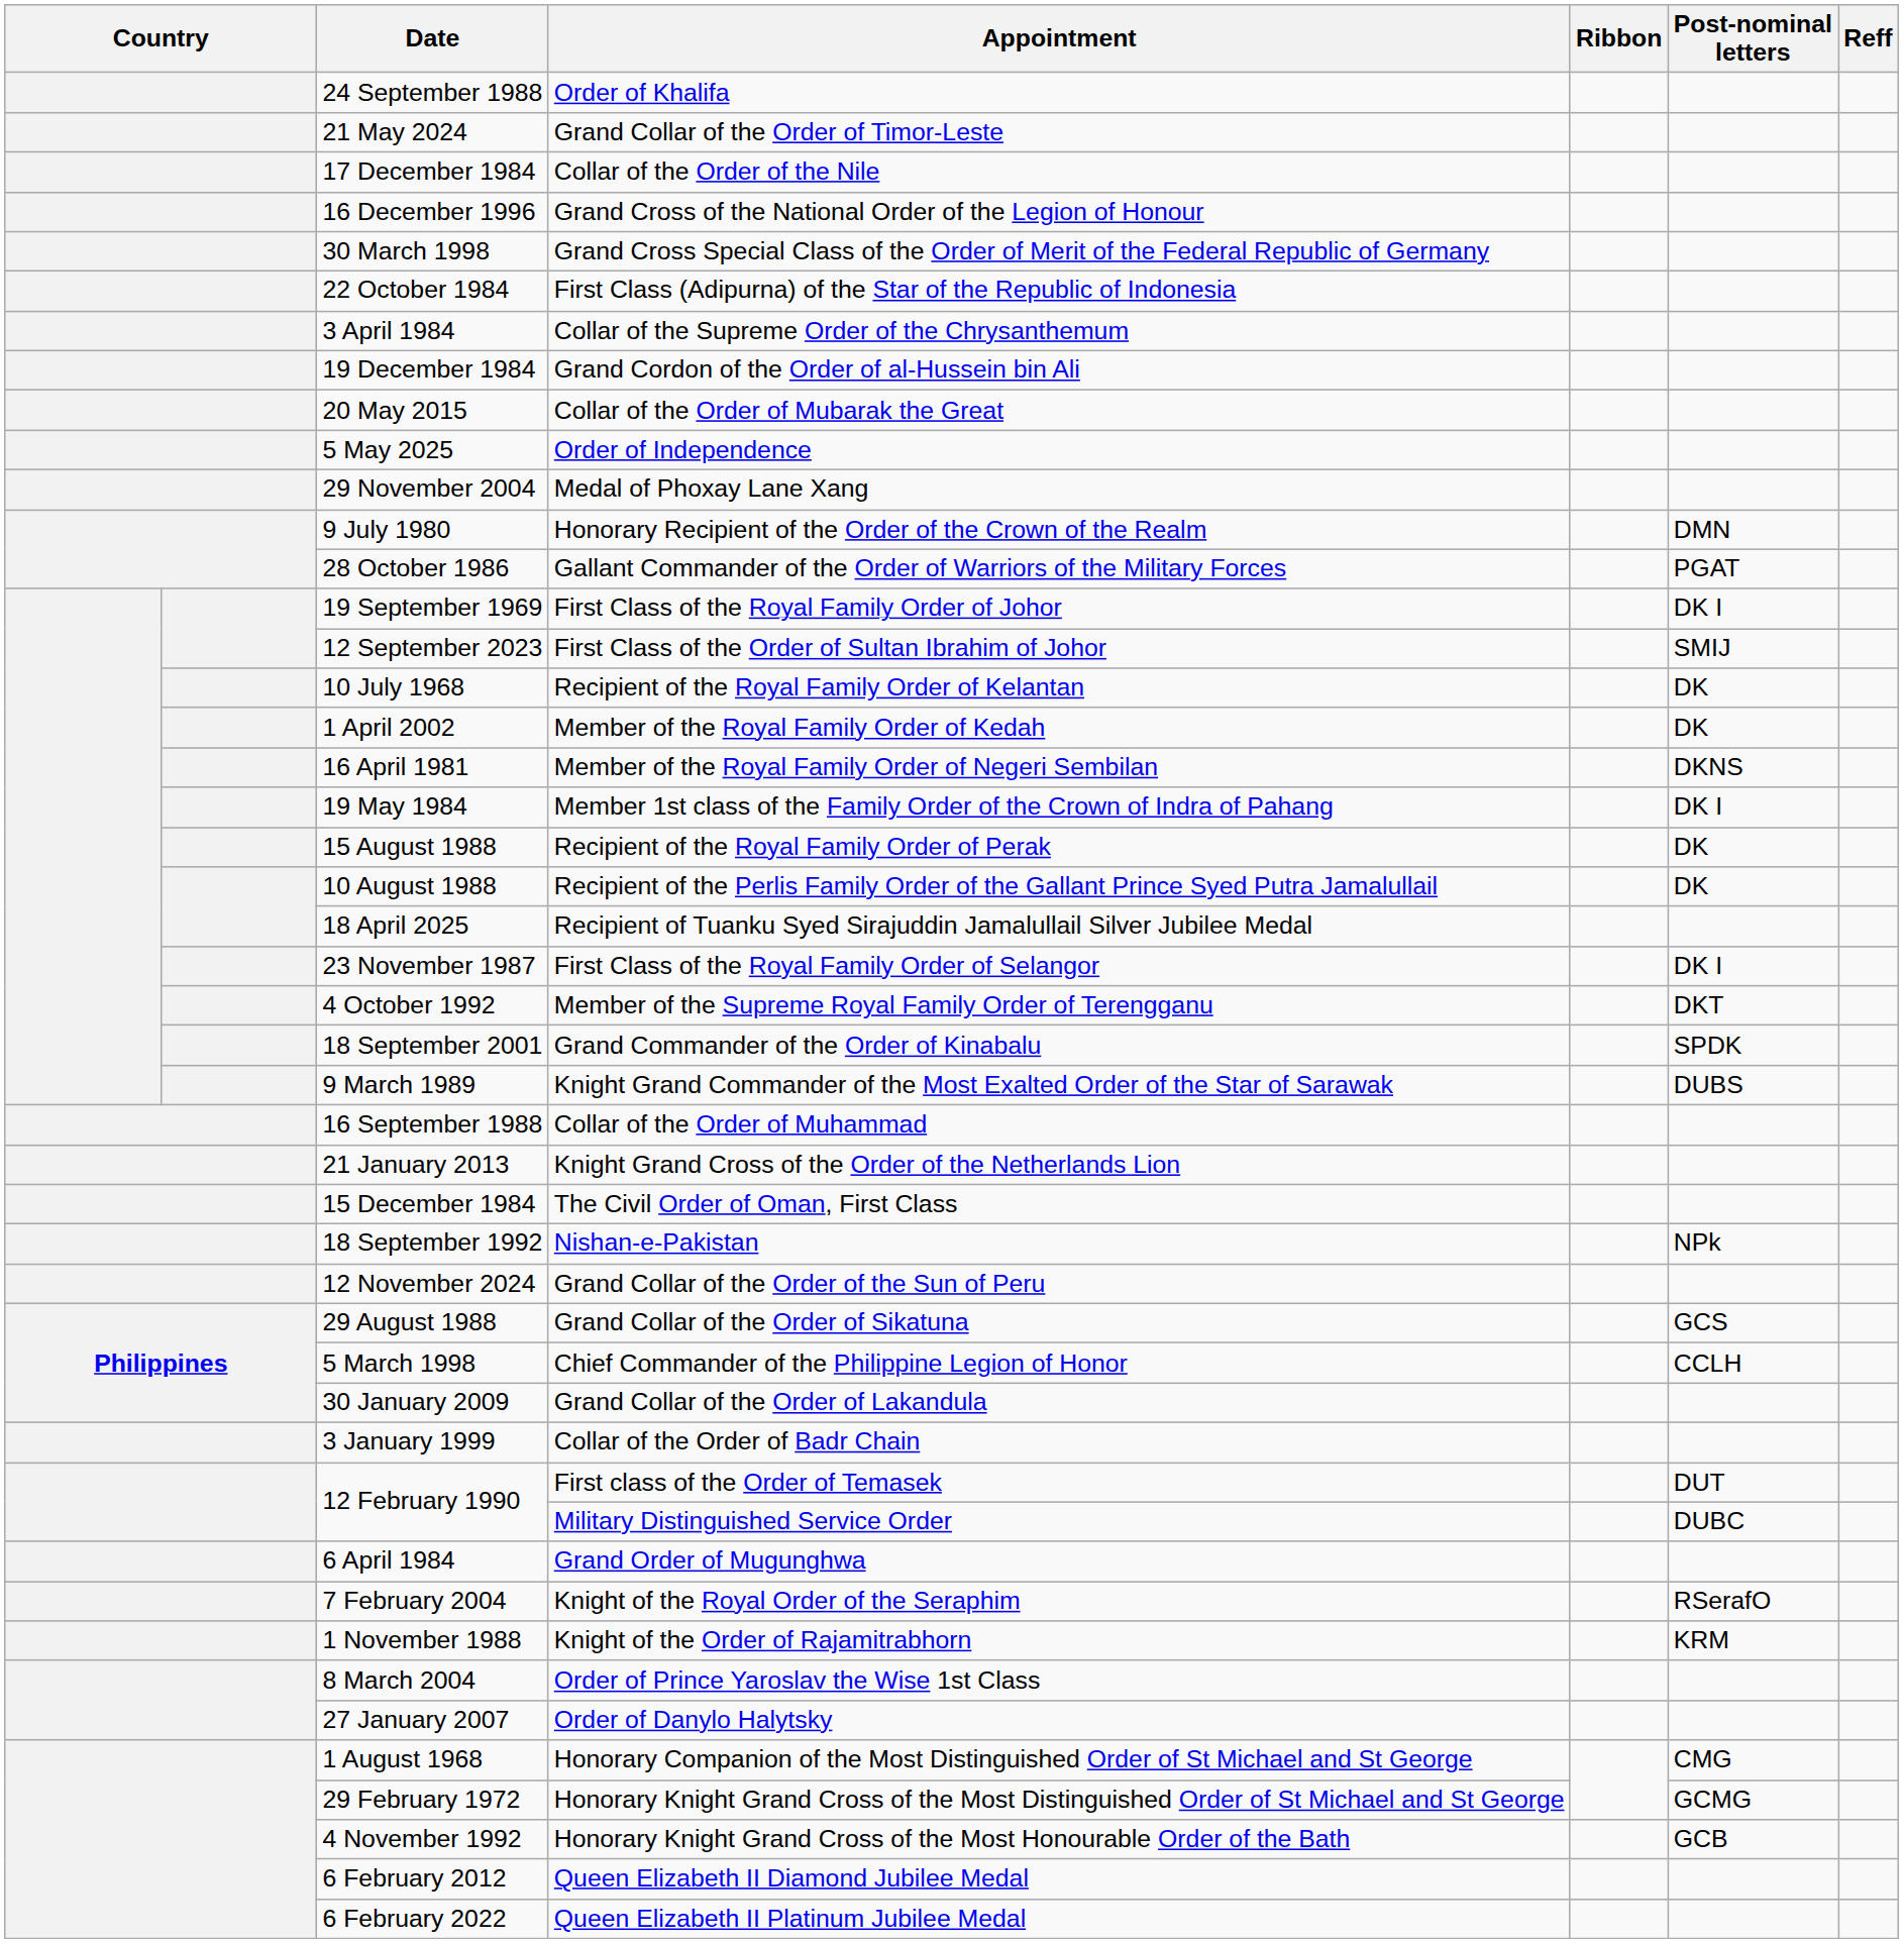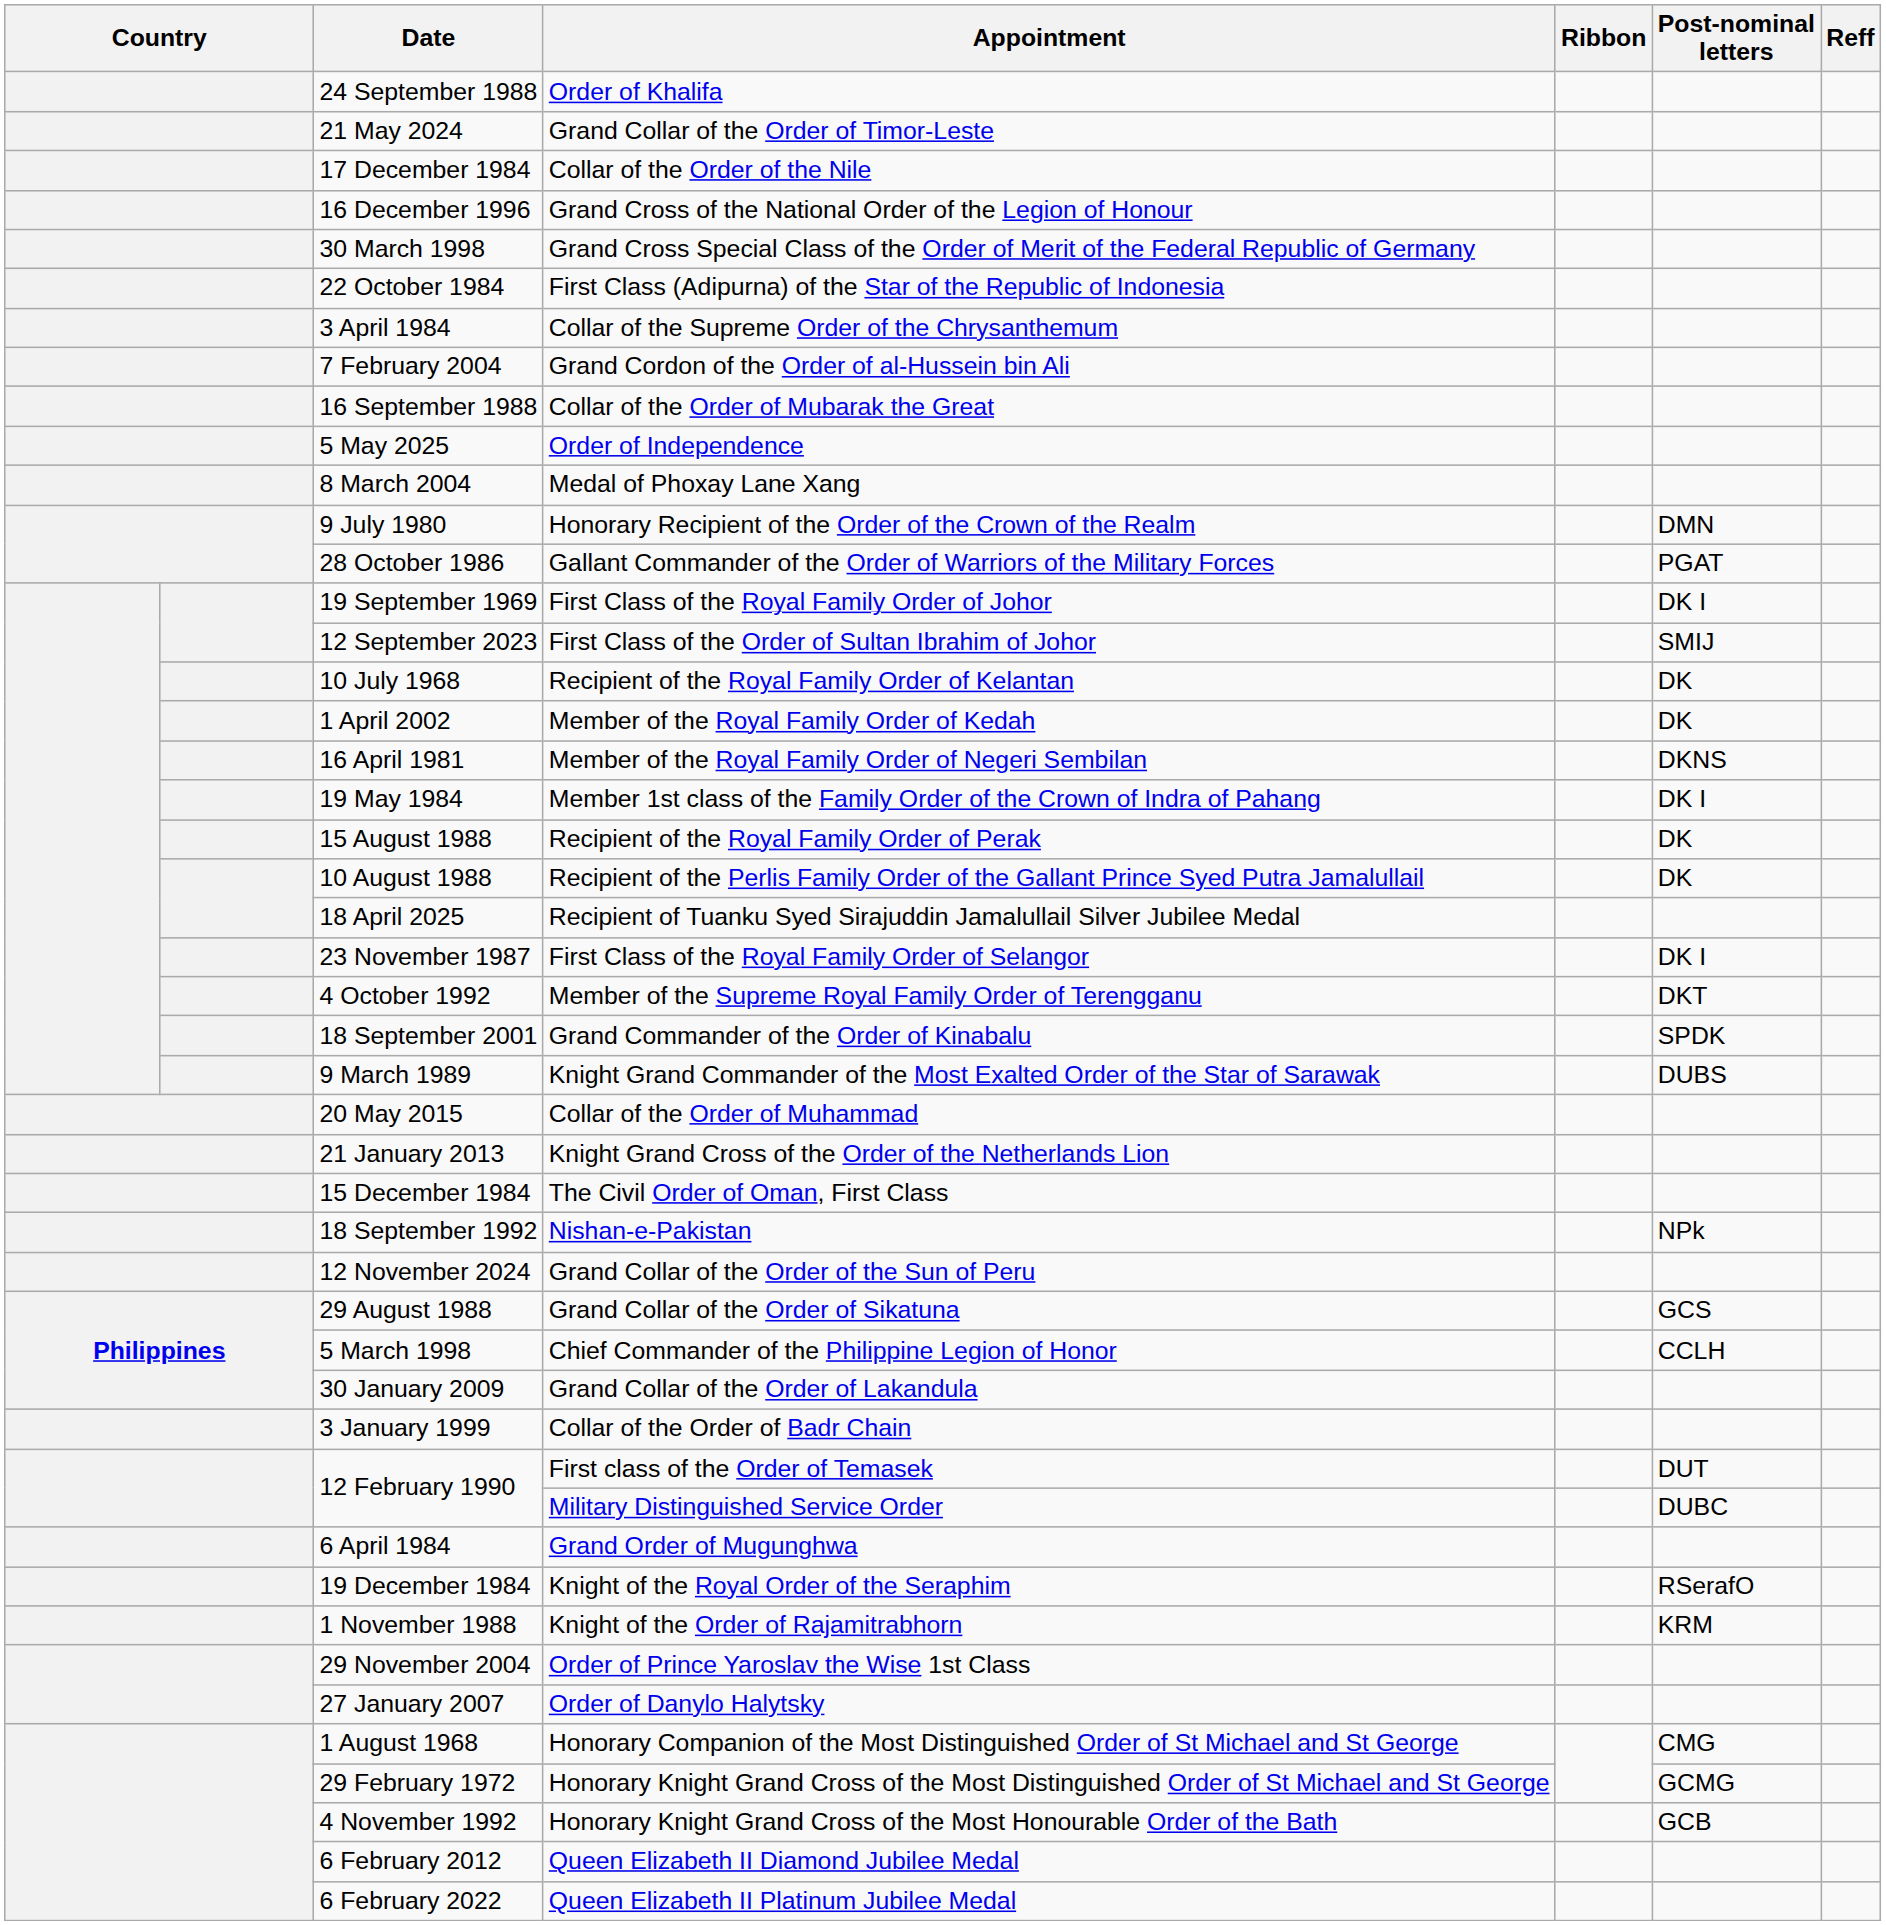Grand Cordon of the Order of al-Hussein bin Ali | Date: 19 December 1984 -> 7 February 2004
Collar of the Order of Mubarak the Great | Date: 20 May 2015 -> 16 September 1988
Medal of Phoxay Lane Xang | Date: 29 November 2004 -> 8 March 2004
Collar of the Order of Muhammad | Date: 16 September 1988 -> 20 May 2015
Knight of the Royal Order of the Seraphim | Date: 7 February 2004 -> 19 December 1984
Order of Prince Yaroslav the Wise 1st Class | Date: 8 March 2004 -> 29 November 2004
